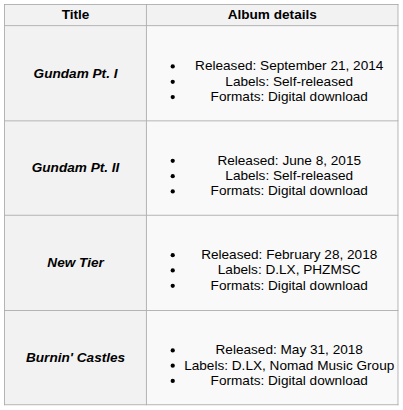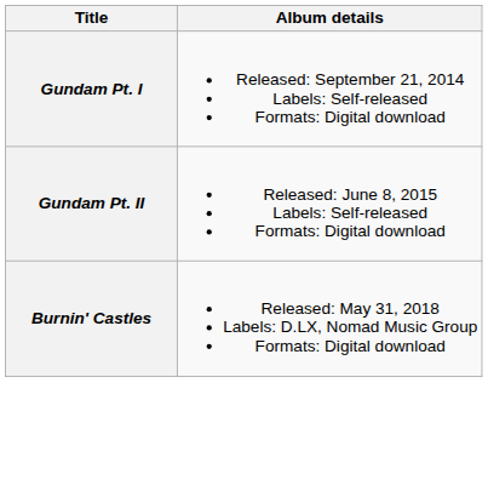- row: New Tier | Released: February 28, 2018 Labels: D.LX, PHZMSC Formats: Digital download
